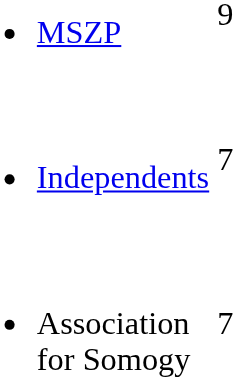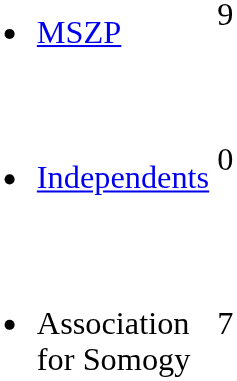Independents | column 2: 7 -> 0
